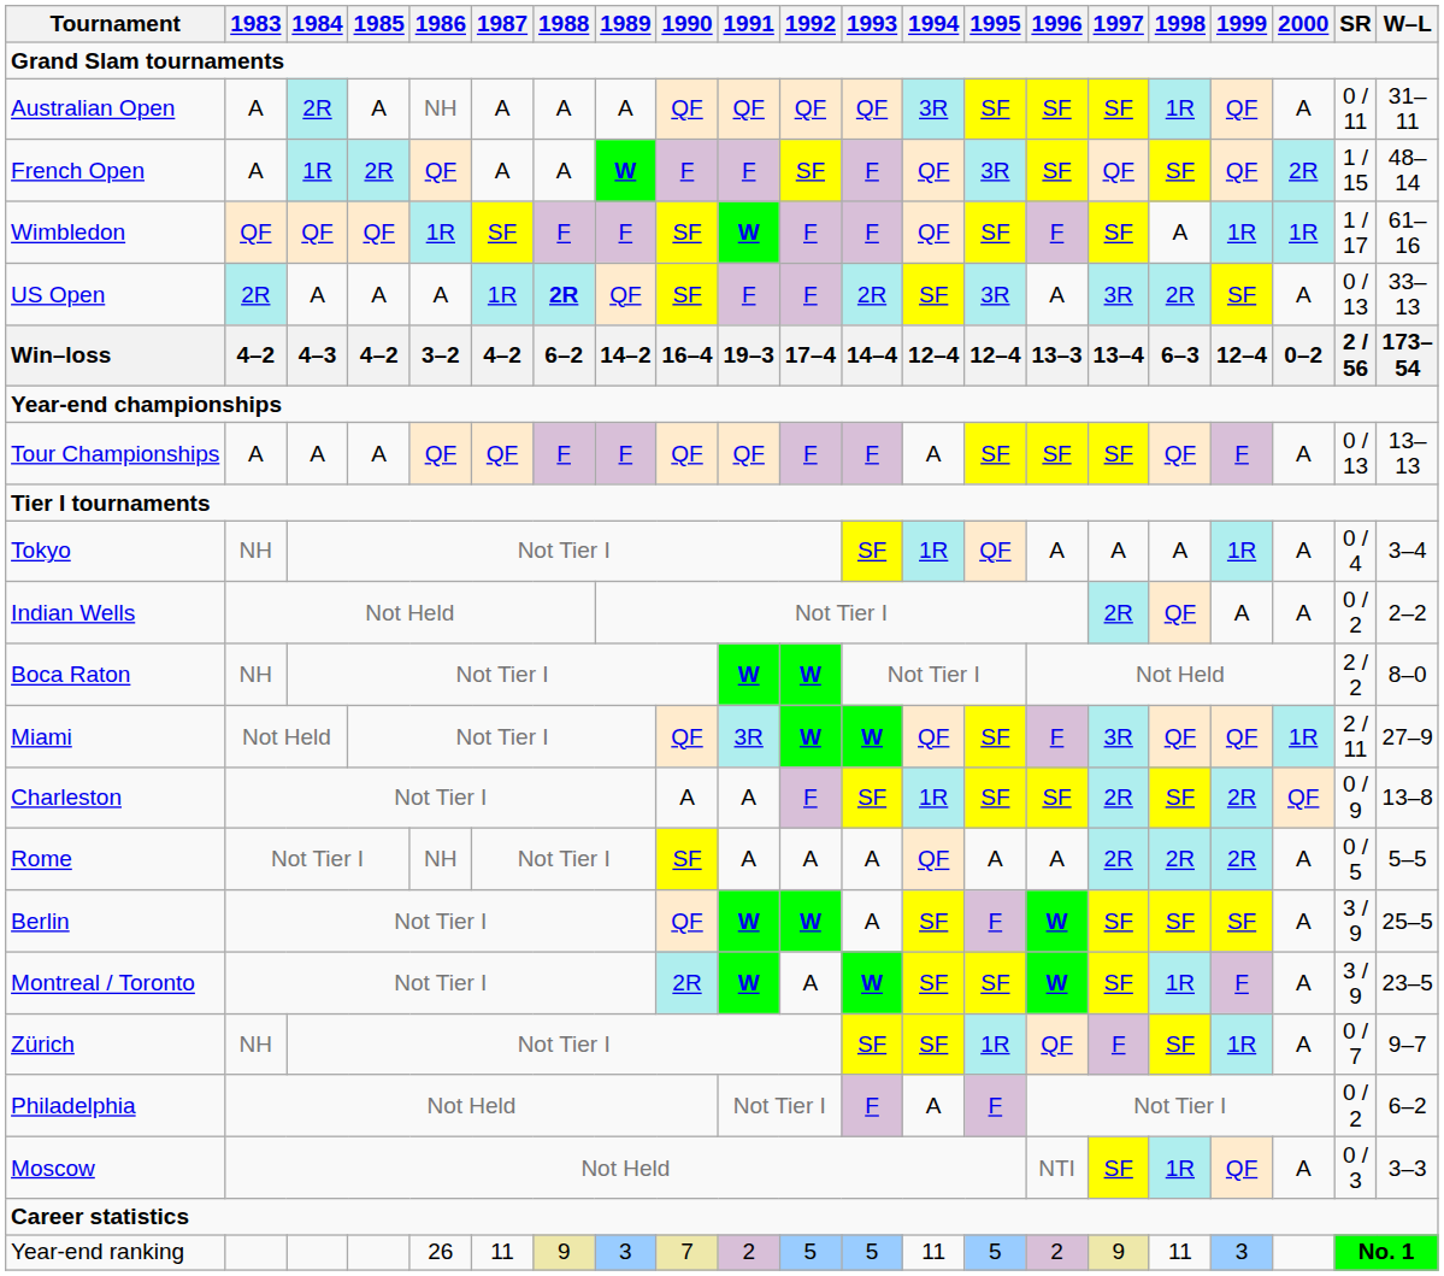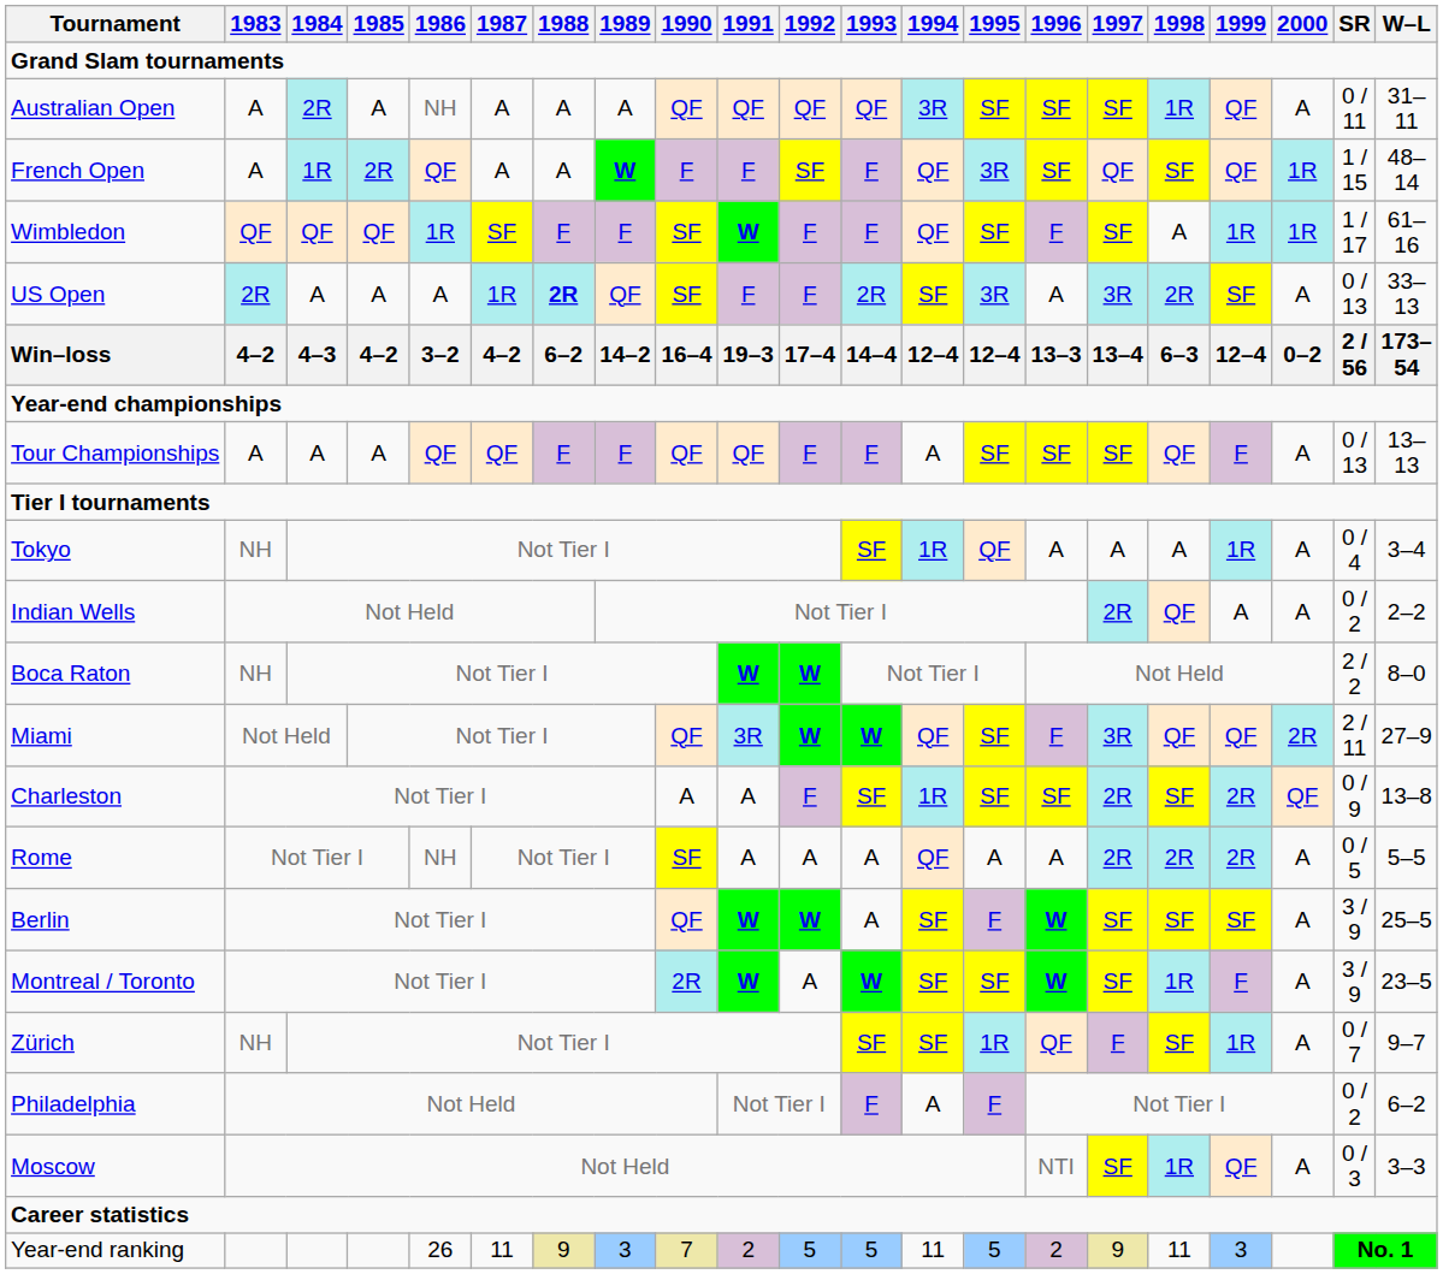French Open | 2000: 2R -> 1R
Miami | 2000: 1R -> 2R
